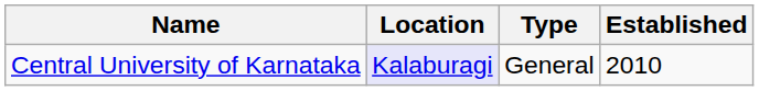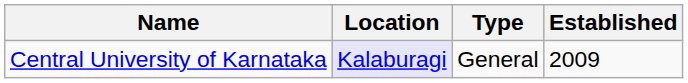Central University of Karnataka | Established: 2010 -> 2009
